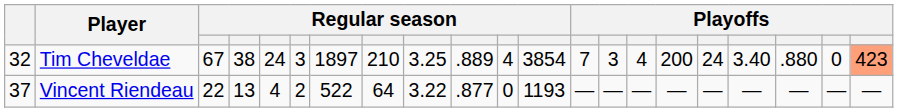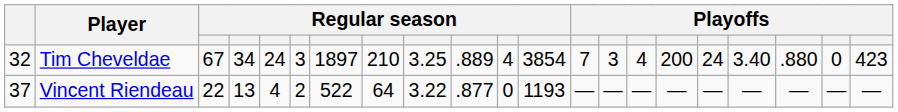Tim Cheveldae | column 4: 38 -> 34
Tim Cheveldae | column 21: lightsalmon background -> no background
